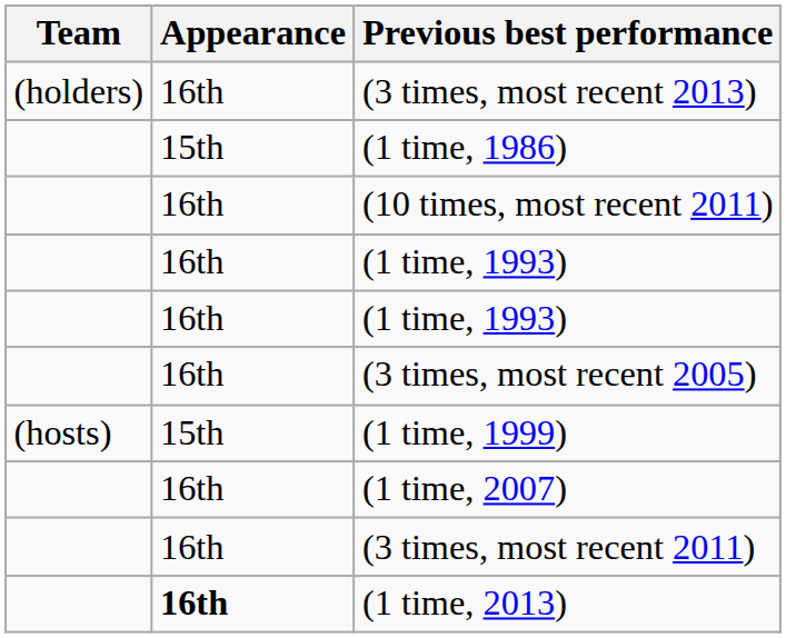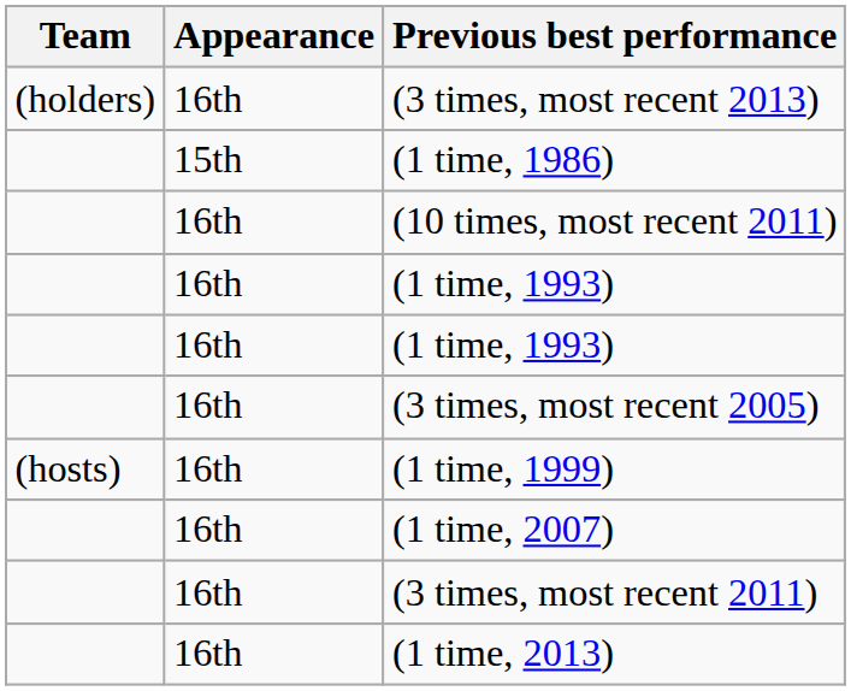(1 time, 1999) | Appearance: 15th -> 16th
(1 time, 2013) | Appearance: bold -> normal
